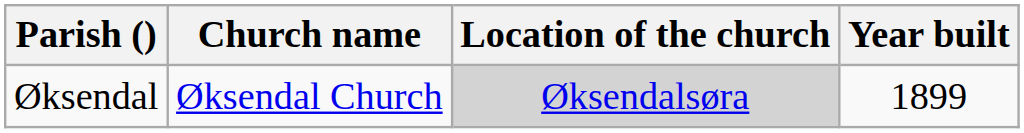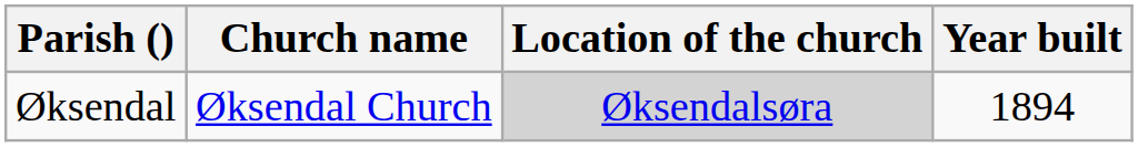Øksendal | Year built: 1899 -> 1894
